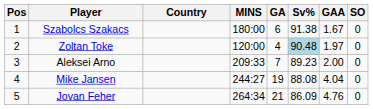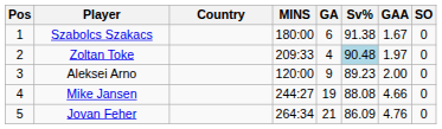Zoltan Toke | MINS: 120:00 -> 209:33
Aleksei Arno | MINS: 209:33 -> 120:00
Aleksei Arno | GA: 7 -> 9
Mike Jansen | GAA: 4.04 -> 4.66
